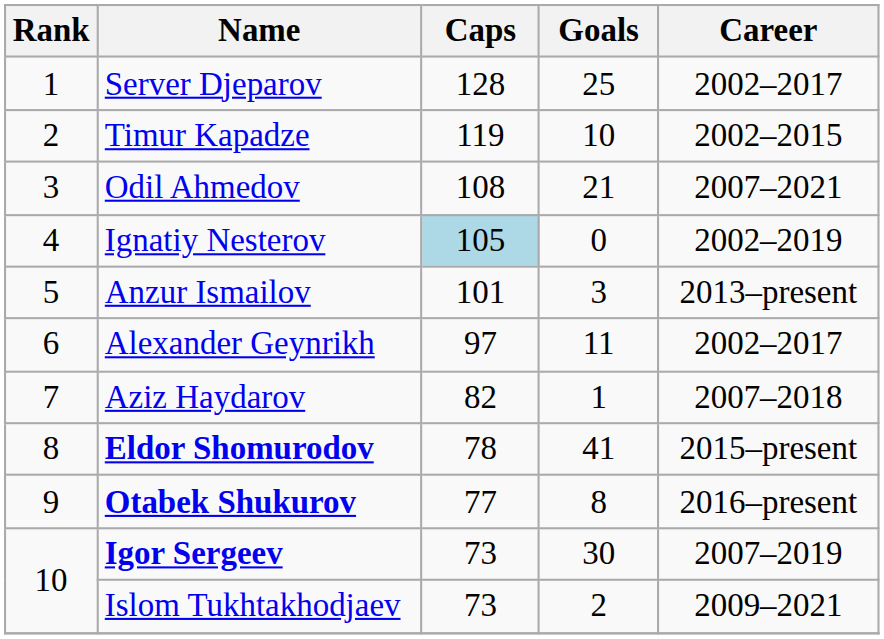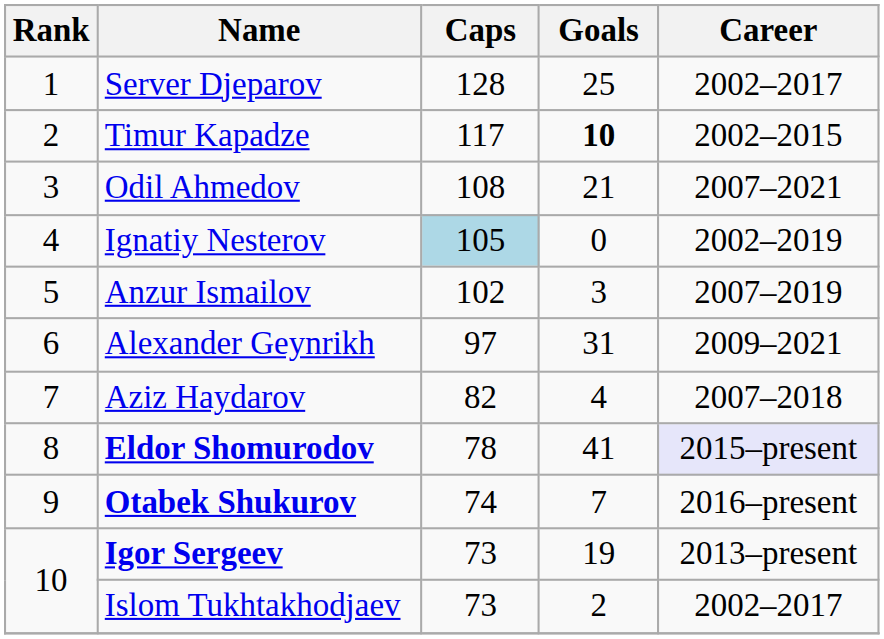Timur Kapadze | Caps: 119 -> 117
Timur Kapadze | Goals: normal -> bold
Anzur Ismailov | Caps: 101 -> 102
Anzur Ismailov | Career: 2013–present -> 2007–2019
Alexander Geynrikh | Goals: 11 -> 31
Alexander Geynrikh | Career: 2002–2017 -> 2009–2021
Aziz Haydarov | Goals: 1 -> 4
Eldor Shomurodov | Career: no background -> lavender background
Otabek Shukurov | Caps: 77 -> 74
Otabek Shukurov | Goals: 8 -> 7
Igor Sergeev | Goals: 30 -> 19
Igor Sergeev | Career: 2007–2019 -> 2013–present
Islom Tukhtakhodjaev | Career: 2009–2021 -> 2002–2017
